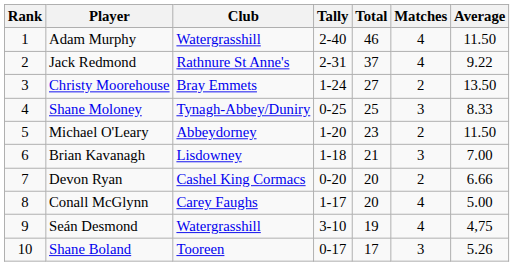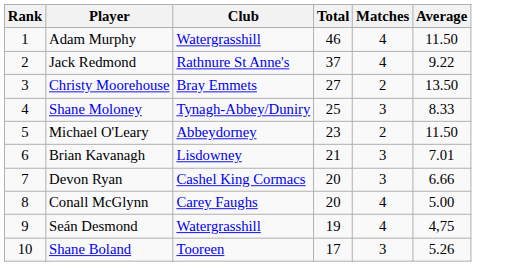- column: Tally | 2-40 | 2-31 | 1-24 | 0-25 | 1-20 | 1-18 | 0-20 | 1-17 | 3-10 | 0-17
Brian Kavanagh | Average: 7.00 -> 7.01
Devon Ryan | Matches: 2 -> 3
